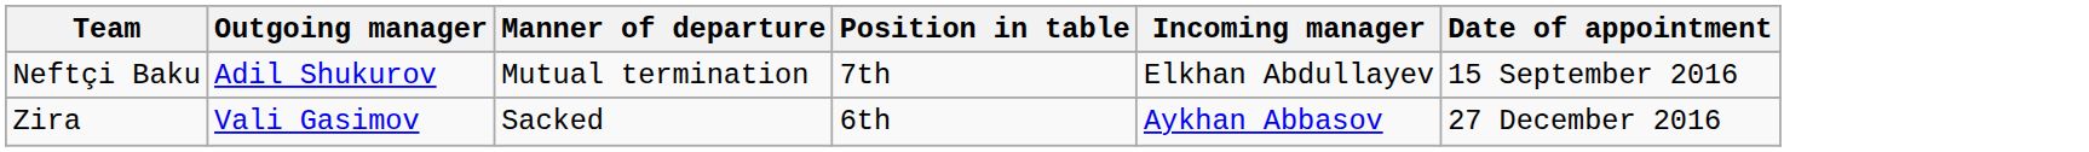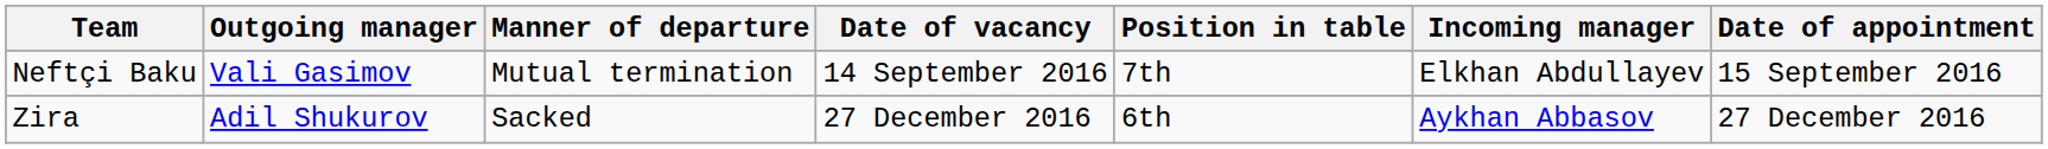+ column: Date of vacancy | 14 September 2016 | 27 December 2016
Neftçi Baku | Outgoing manager: Adil Shukurov -> Vali Gasimov
Zira | Outgoing manager: Vali Gasimov -> Adil Shukurov
